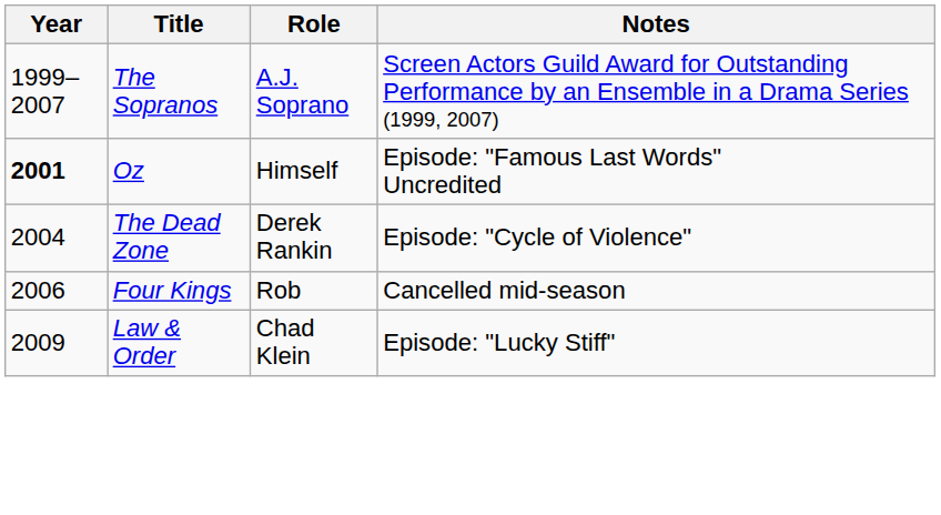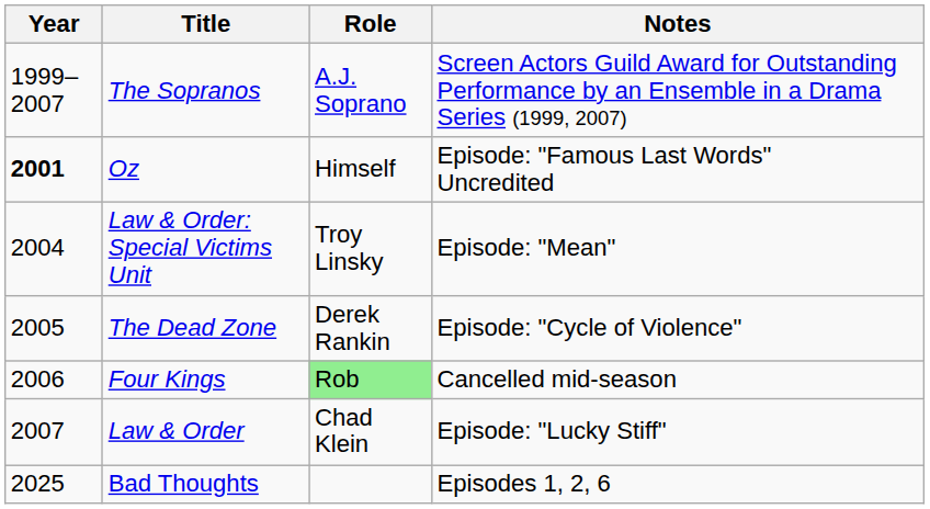+ row: 2004 | Law & Order: Special Victims Unit | Troy Linsky | Episode: "Mean"
The Dead Zone | Year: 2004 -> 2005
Four Kings | Role: no background -> lightgreen background
Law & Order | Year: 2009 -> 2007
+ row: 2025 | Bad Thoughts | Episodes 1, 2, 6
